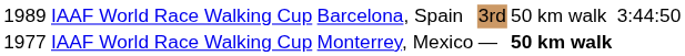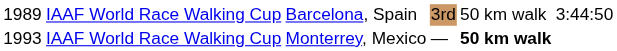IAAF World Race Walking Cup / Monterrey, Mexico | column 1: 1977 -> 1993
